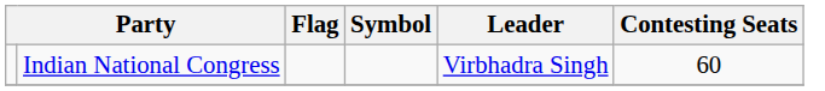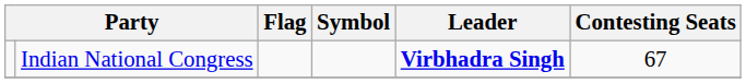Indian National Congress | Leader: normal -> bold
Indian National Congress | Contesting Seats: 60 -> 67
